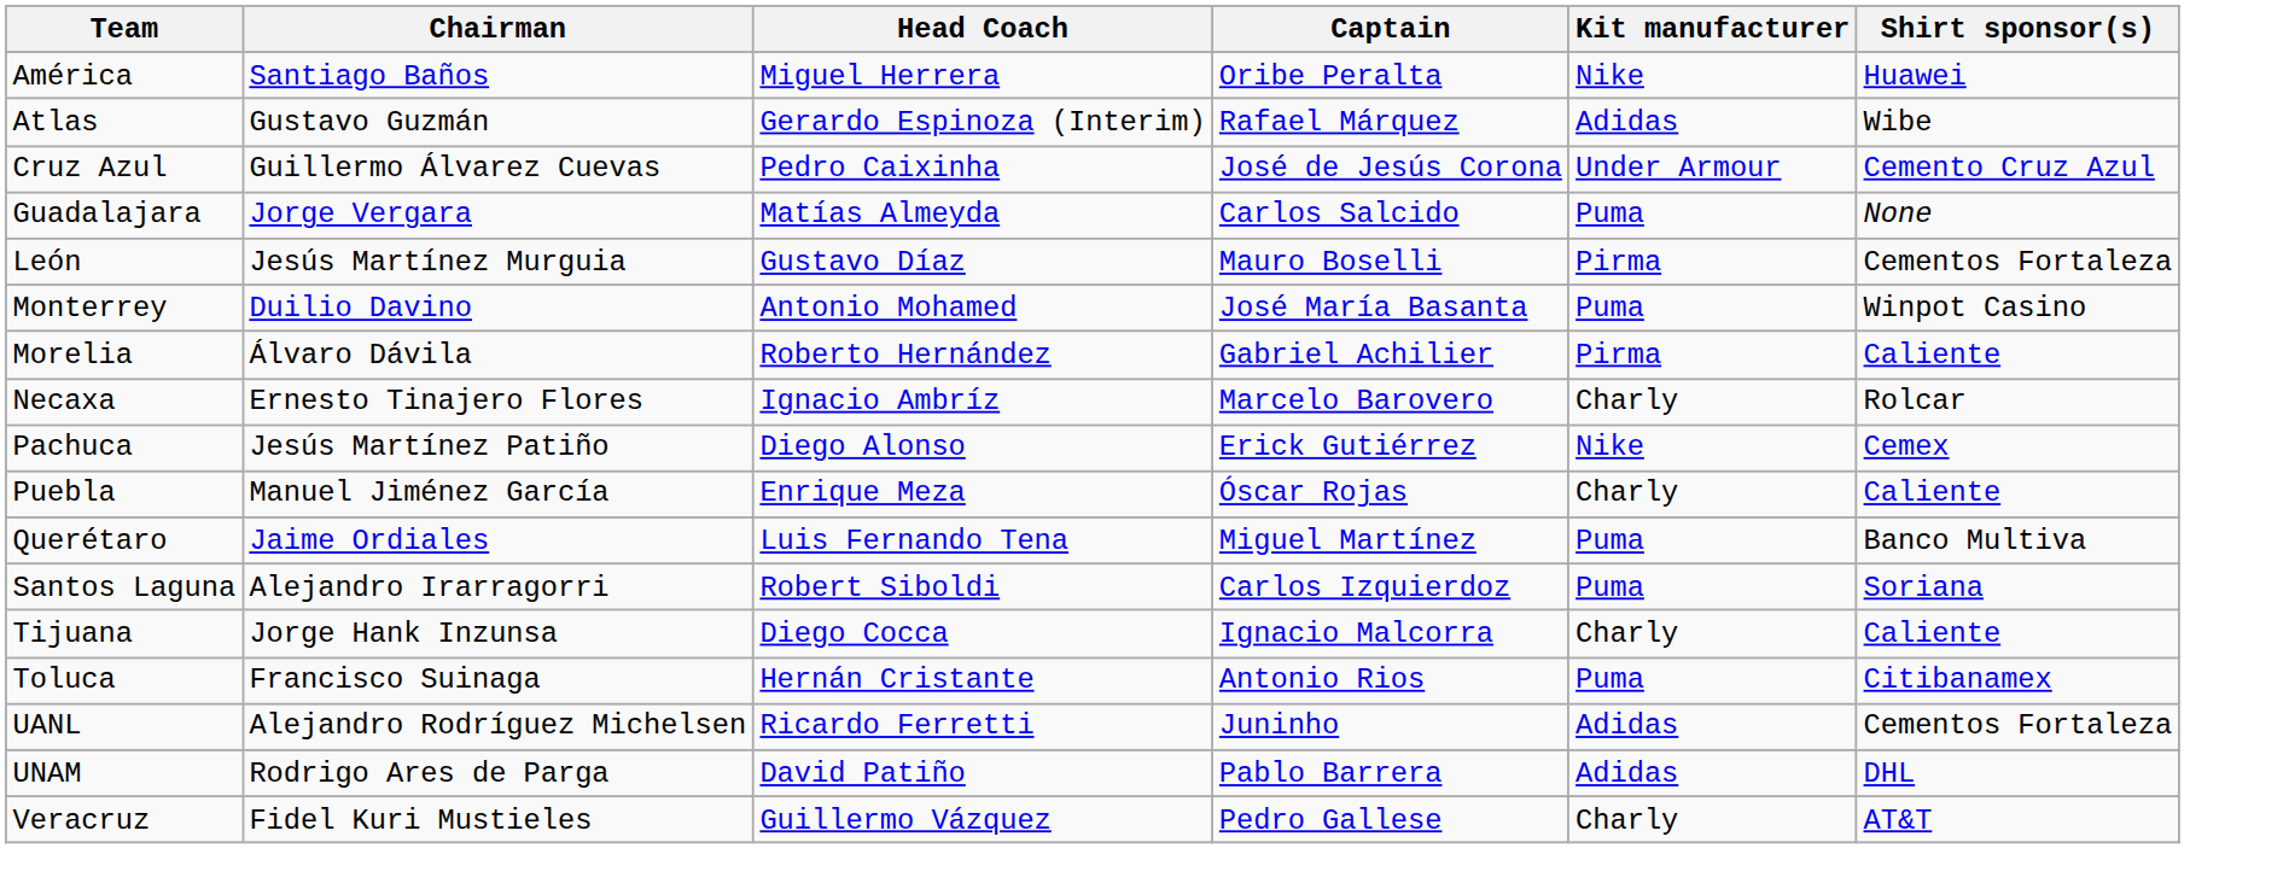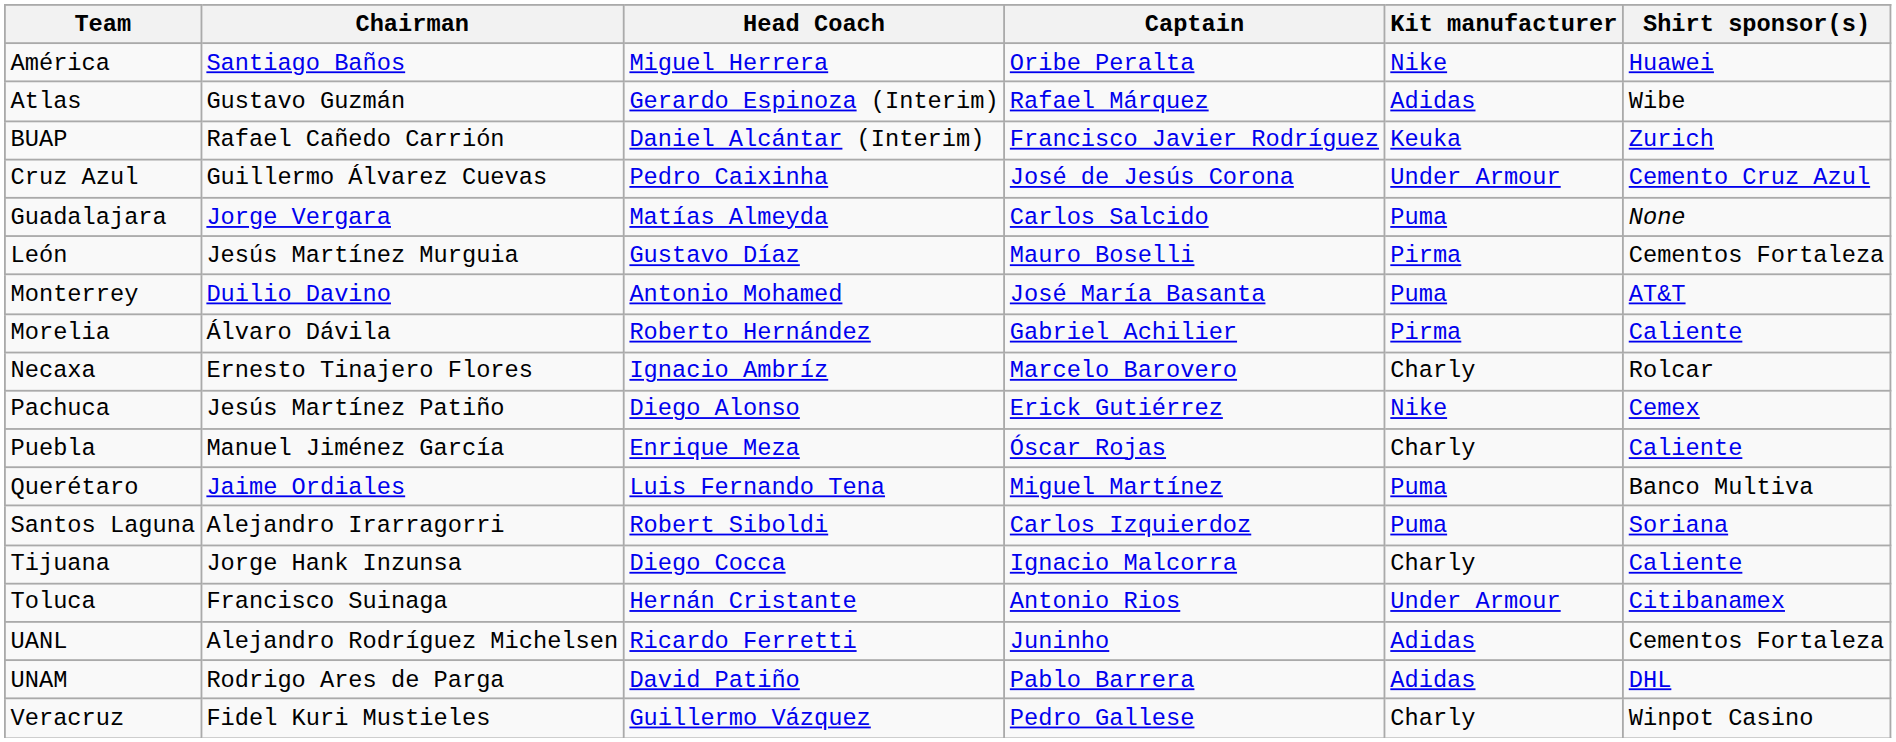+ row: BUAP | Rafael Cañedo Carrión | Daniel Alcántar (Interim) | Francisco Javier Rodríguez | Keuka | Zurich
Monterrey | Shirt sponsor(s): Winpot Casino -> AT&T
Toluca | Kit manufacturer: Puma -> Under Armour
Veracruz | Shirt sponsor(s): AT&T -> Winpot Casino
